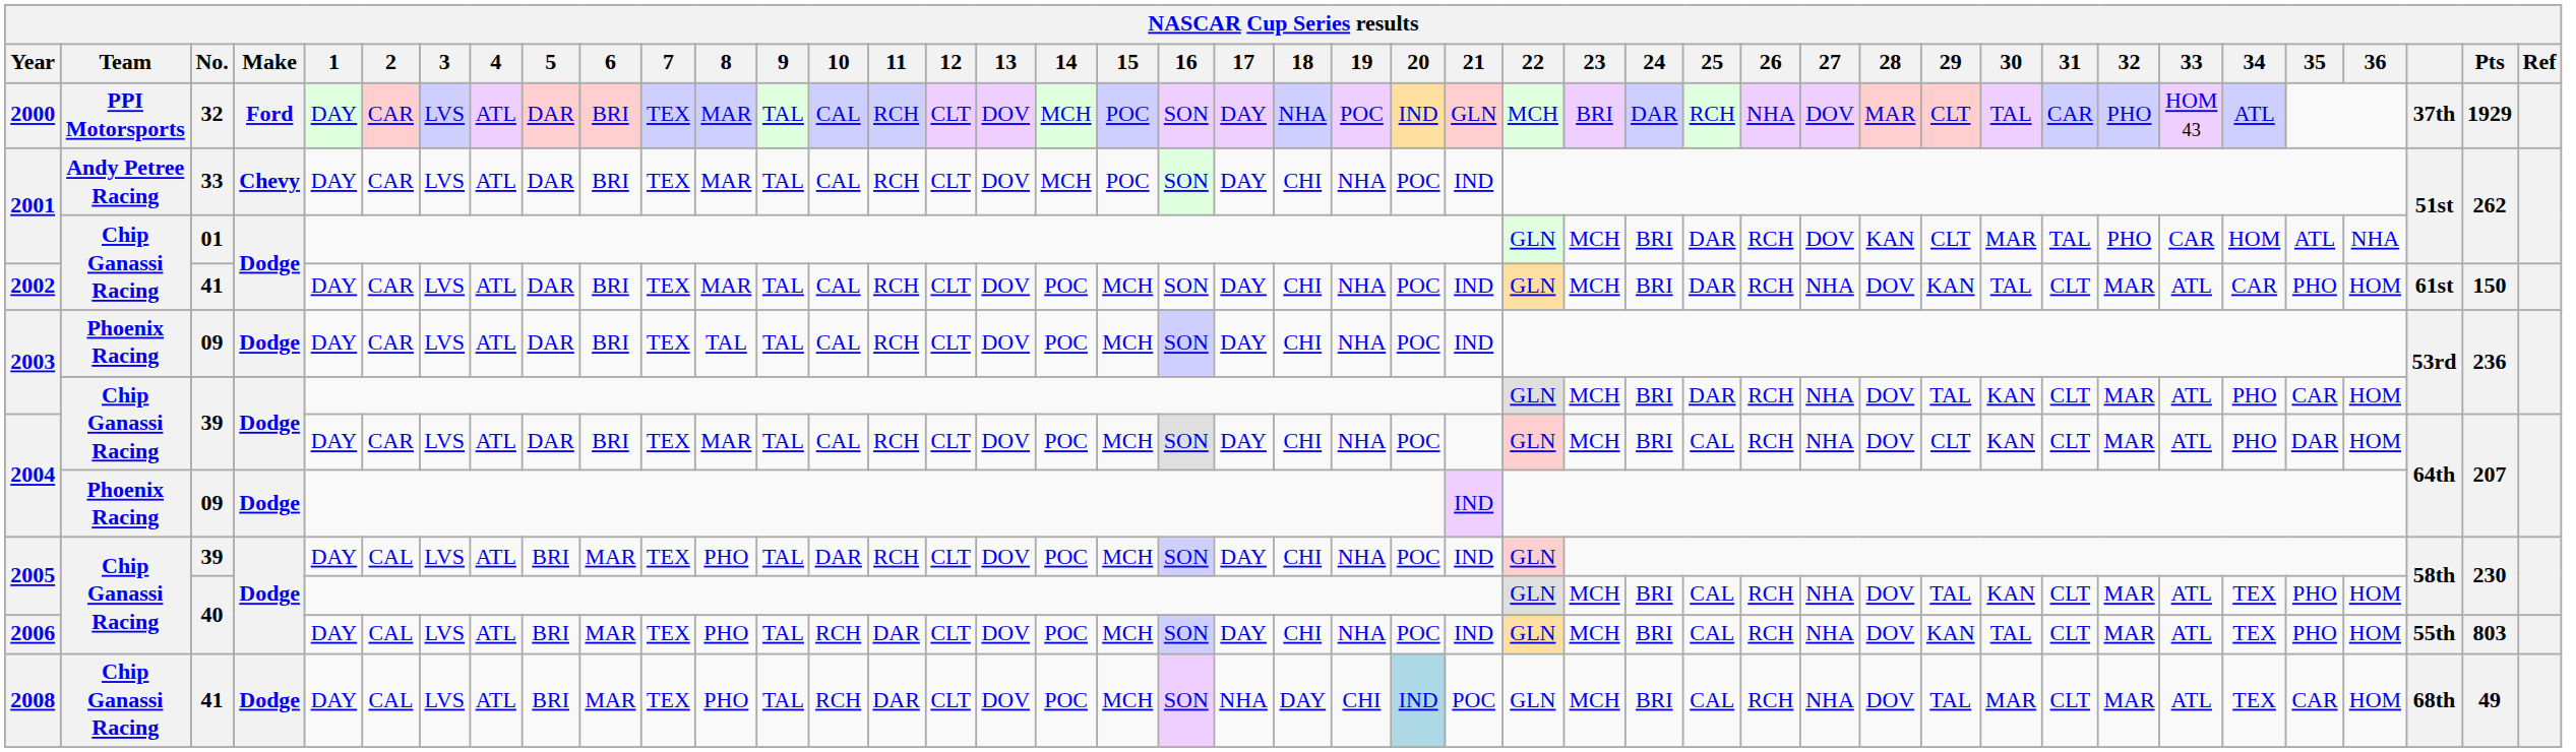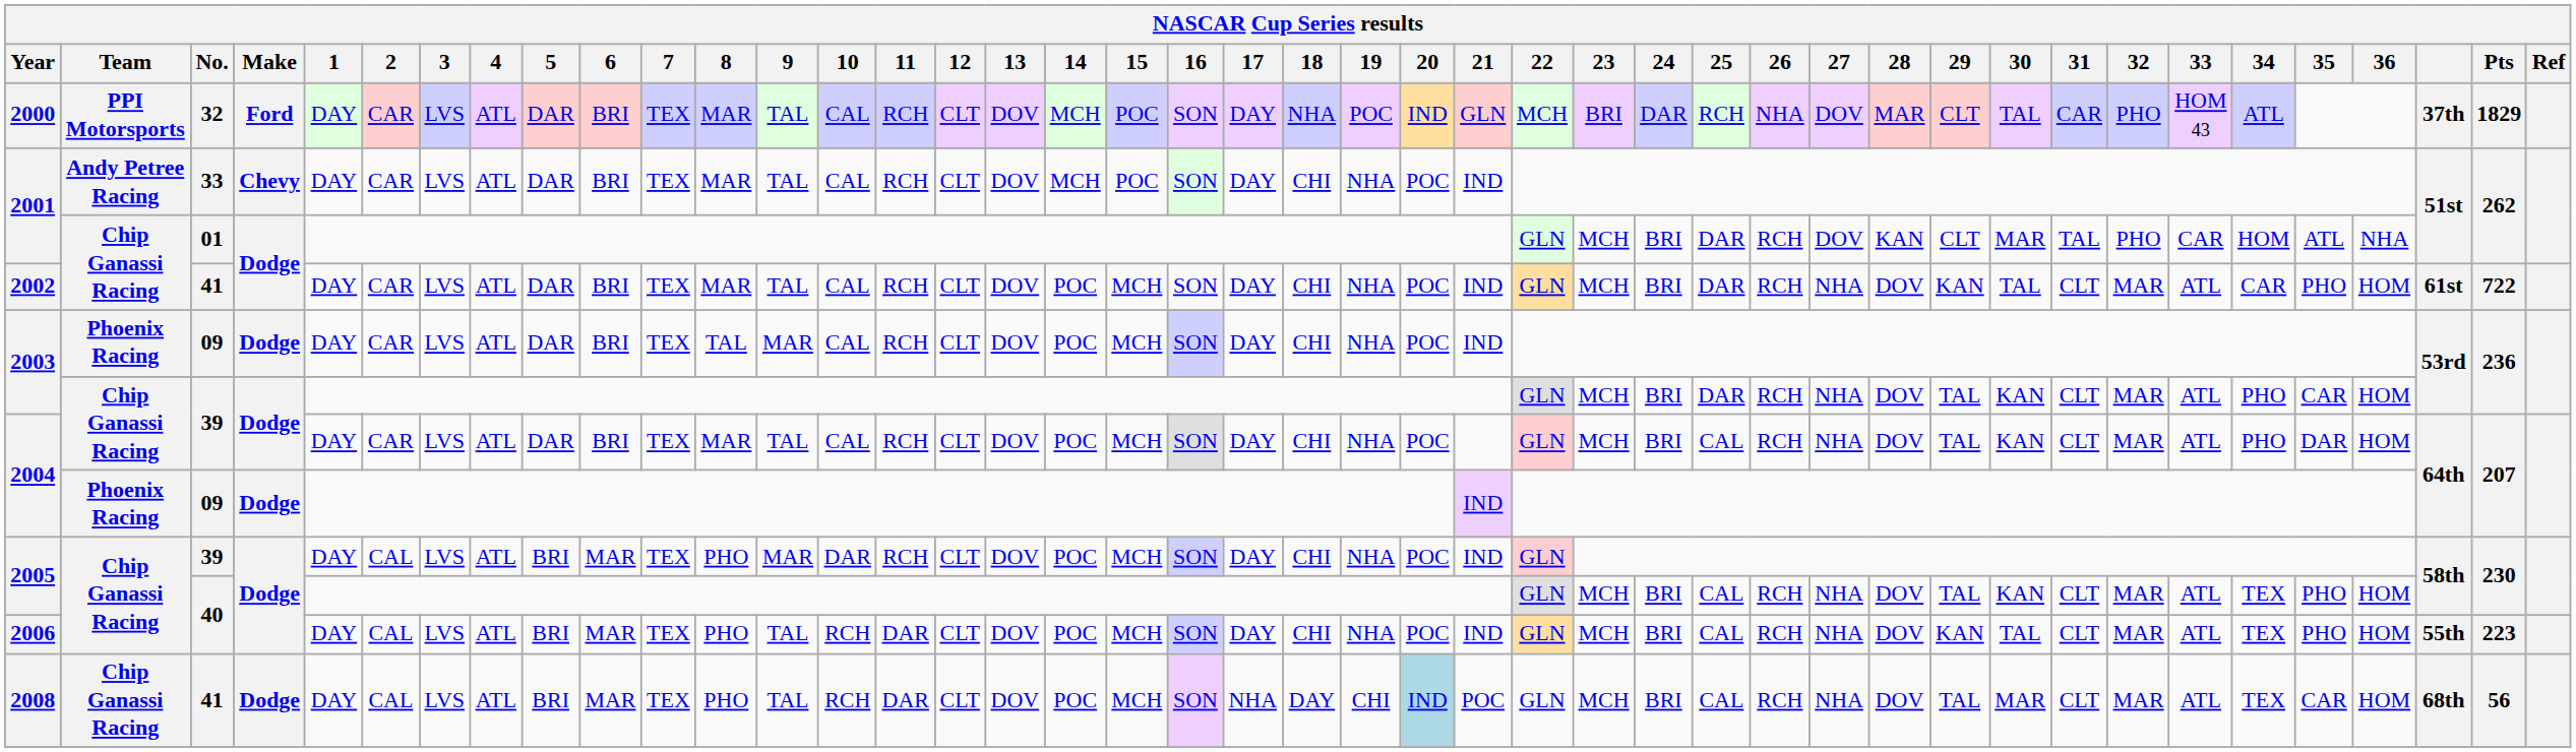2000 | Pts: 1929 -> 1829
2002 | Pts: 150 -> 722
2003 / 09 | 9: TAL -> MAR
2004 / 39 | 29: CLT -> TAL
2005 / 39 | 9: TAL -> MAR
2006 | Pts: 803 -> 223
2008 | Pts: 49 -> 56
